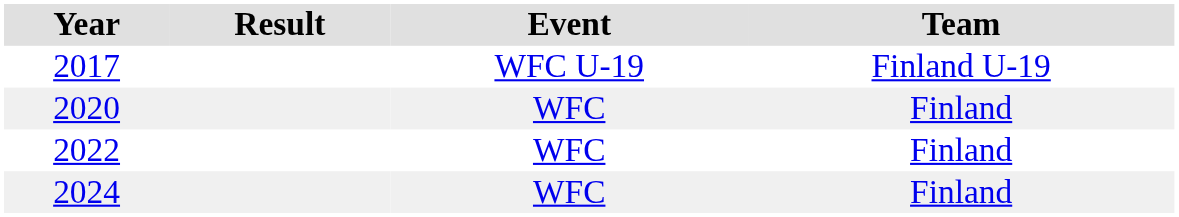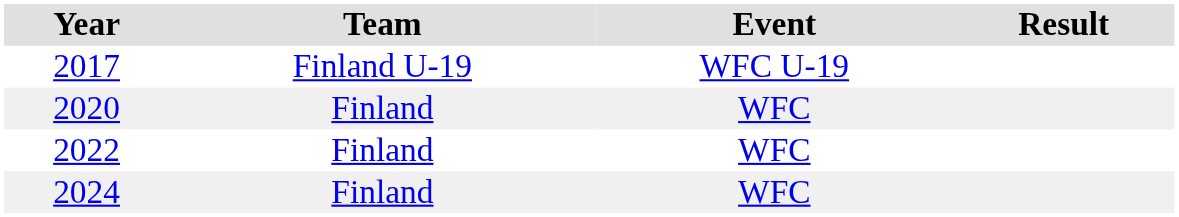columns swapped: Team <-> Result
